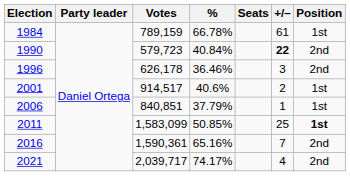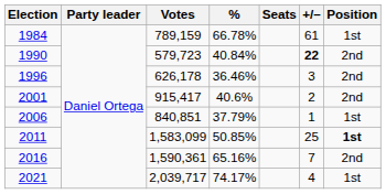2001 | Votes: 914,517 -> 915,417
2001 | Position: 1st -> 2nd
2021 | Position: 2nd -> 1st
